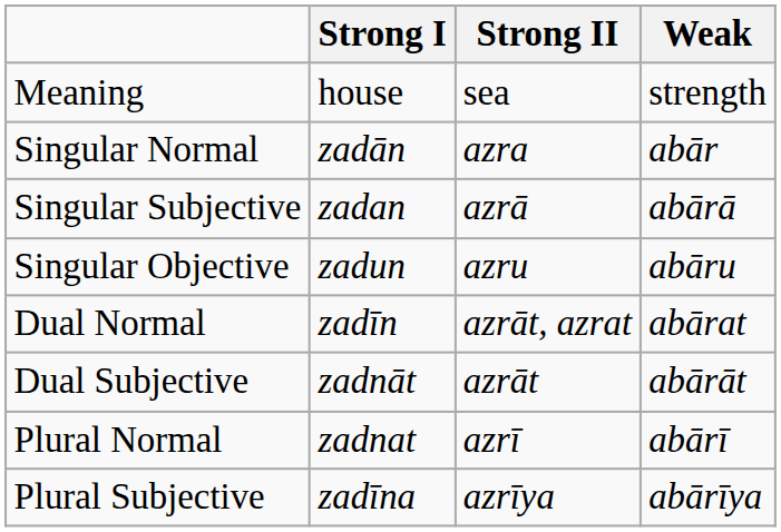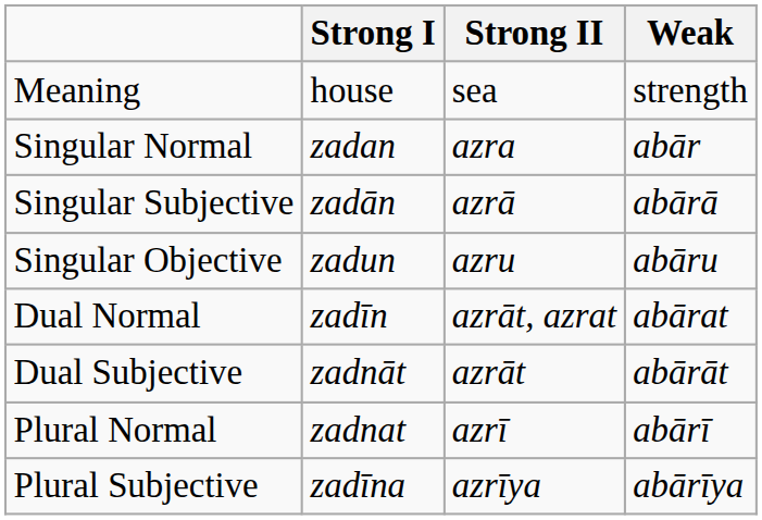Singular Normal | Strong I: zadān -> zadan
Singular Subjective | Strong I: zadan -> zadān
